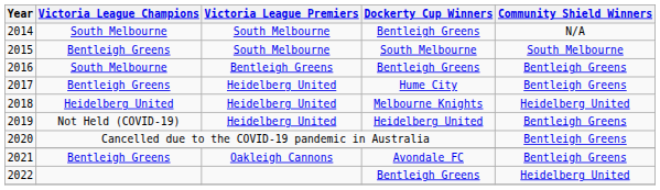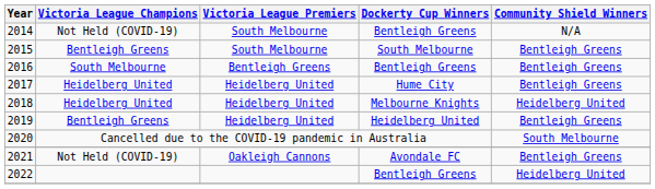2014 | Victoria League Champions: South Melbourne -> Not Held (COVID-19)
2015 | Community Shield Winners: South Melbourne -> Bentleigh Greens
2017 | Victoria League Champions: Bentleigh Greens -> Heidelberg United
2019 | Victoria League Champions: Not Held (COVID-19) -> Bentleigh Greens
2020 | Community Shield Winners: Bentleigh Greens -> South Melbourne
2021 | Victoria League Champions: Bentleigh Greens -> Not Held (COVID-19)
